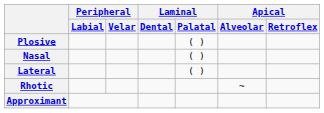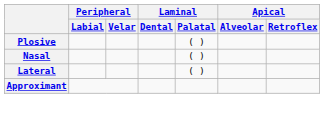- row: Rhotic | ~
